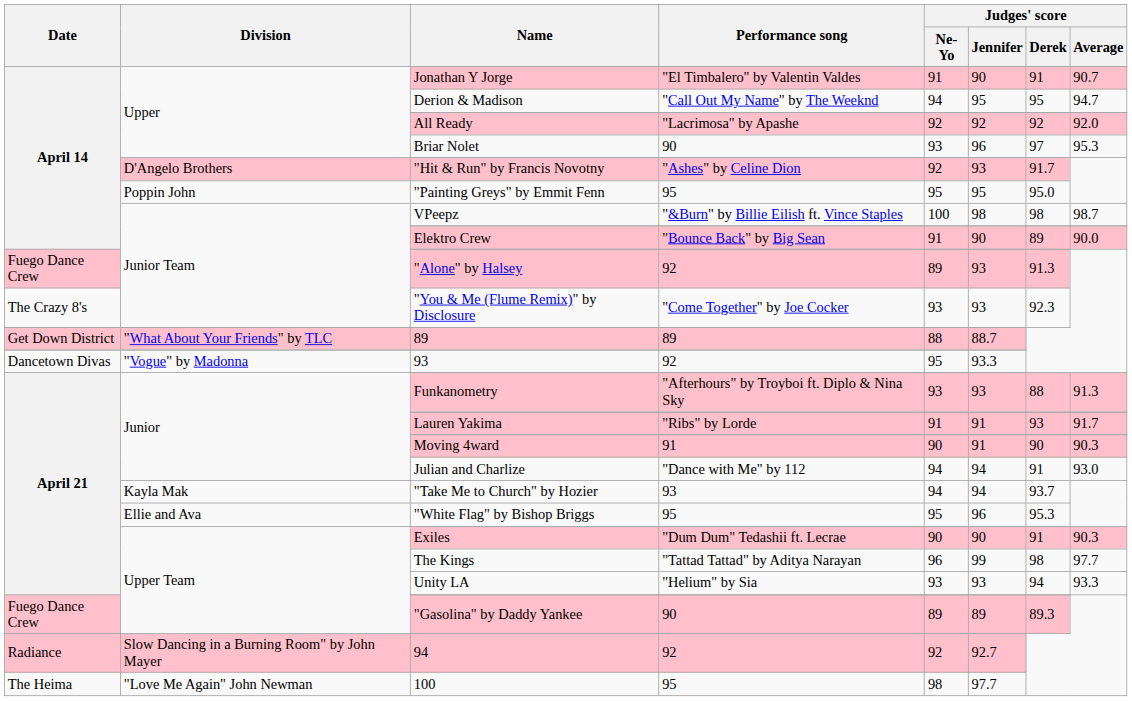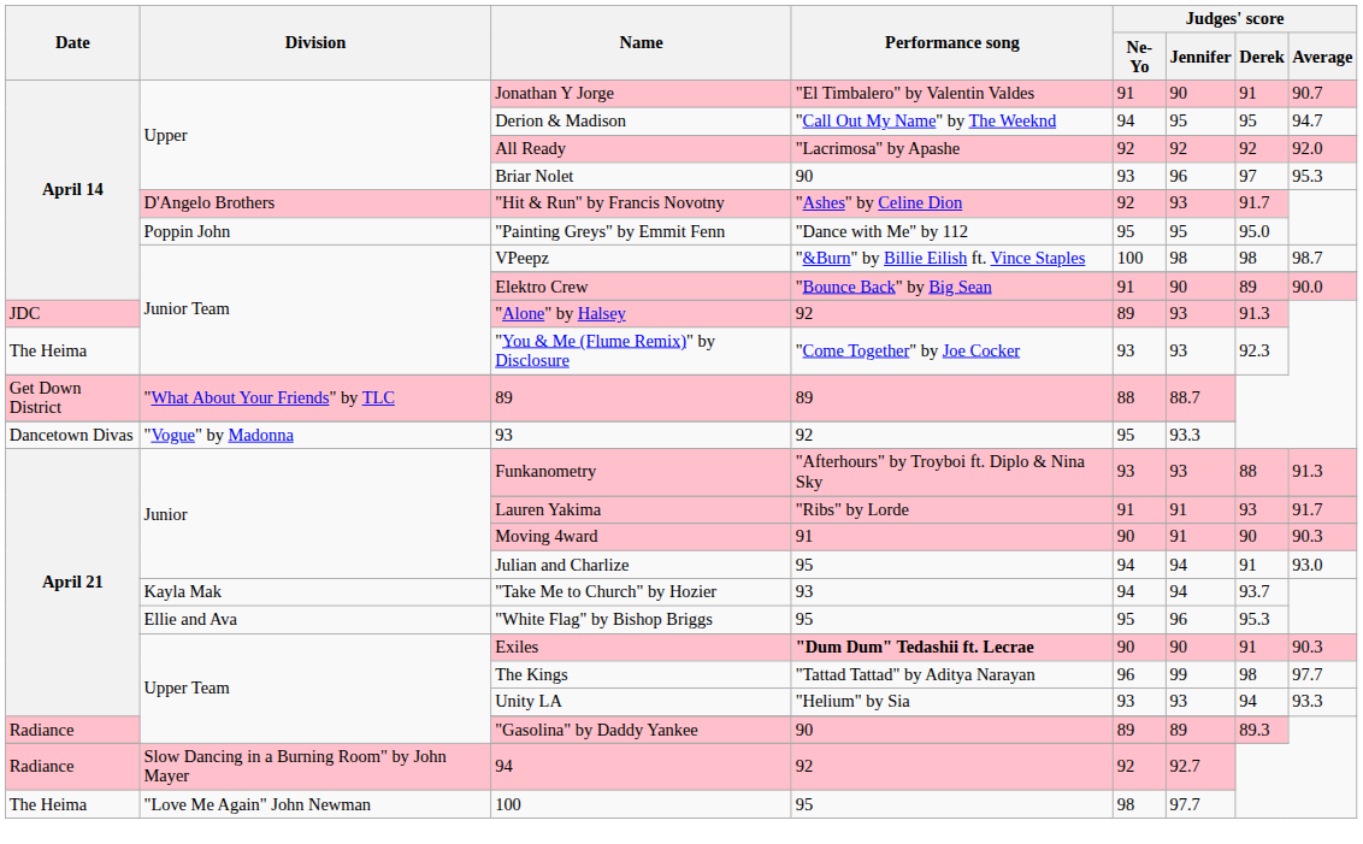"Painting Greys" by Emmit Fenn | Performance song: 95 -> "Dance with Me" by 112
"Alone" by Halsey | Date: Fuego Dance Crew -> JDC
"You & Me (Flume Remix)" by Disclosure | Date: The Crazy 8's -> The Heima
Julian and Charlize | Performance song: "Dance with Me" by 112 -> 95
Exiles | Performance song: normal -> bold
"Gasolina" by Daddy Yankee | Date: Fuego Dance Crew -> Radiance
